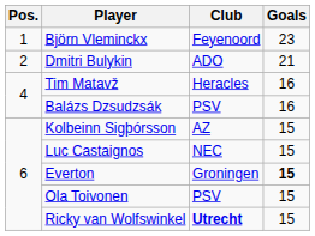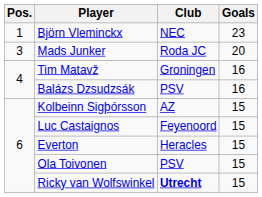Björn Vleminckx | Club: Feyenoord -> NEC
- row: 2 | Dmitri Bulykin | ADO | 21
+ row: 3 | Mads Junker | Roda JC | 20
Tim Matavž | Club: Heracles -> Groningen
Luc Castaignos | Club: NEC -> Feyenoord
Everton | Club: Groningen -> Heracles
Everton | Goals: bold -> normal
